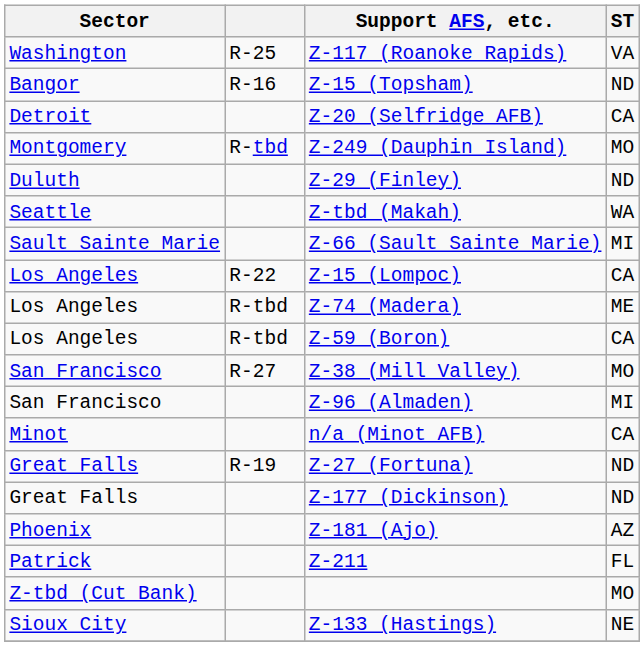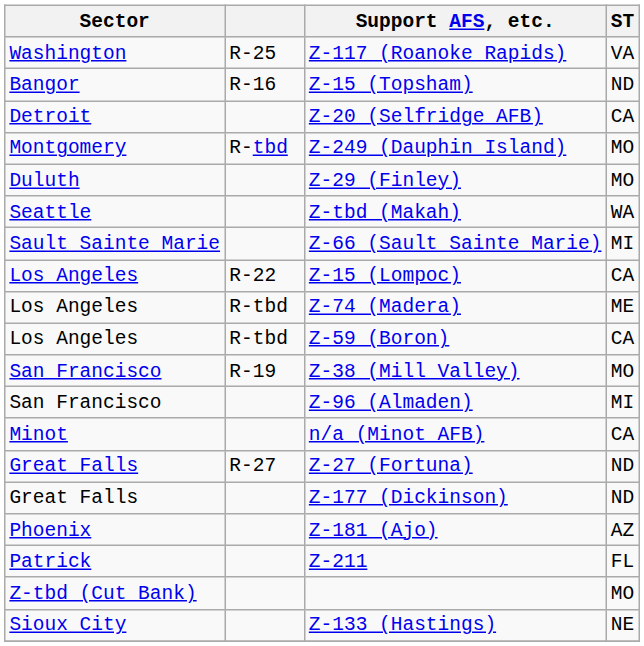Z-29 (Finley) | ST: ND -> MO
Z-38 (Mill Valley) | column 2: R-27 -> R-19
Z-27 (Fortuna) | column 2: R-19 -> R-27
